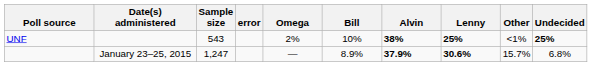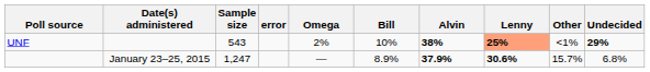UNF | Lenny: no background -> lightsalmon background
UNF | Undecided: 25% -> 29%
